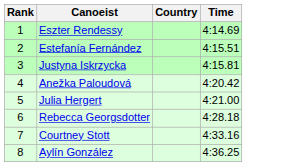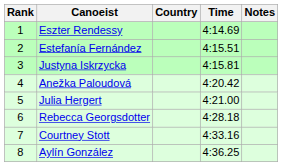+ column: Notes
